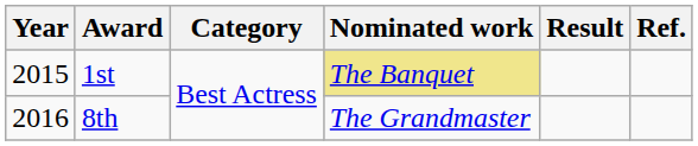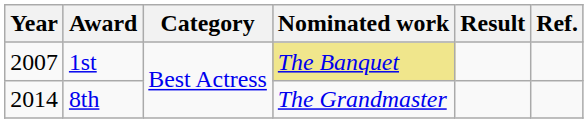1st | Year: 2015 -> 2007
8th | Year: 2016 -> 2014
